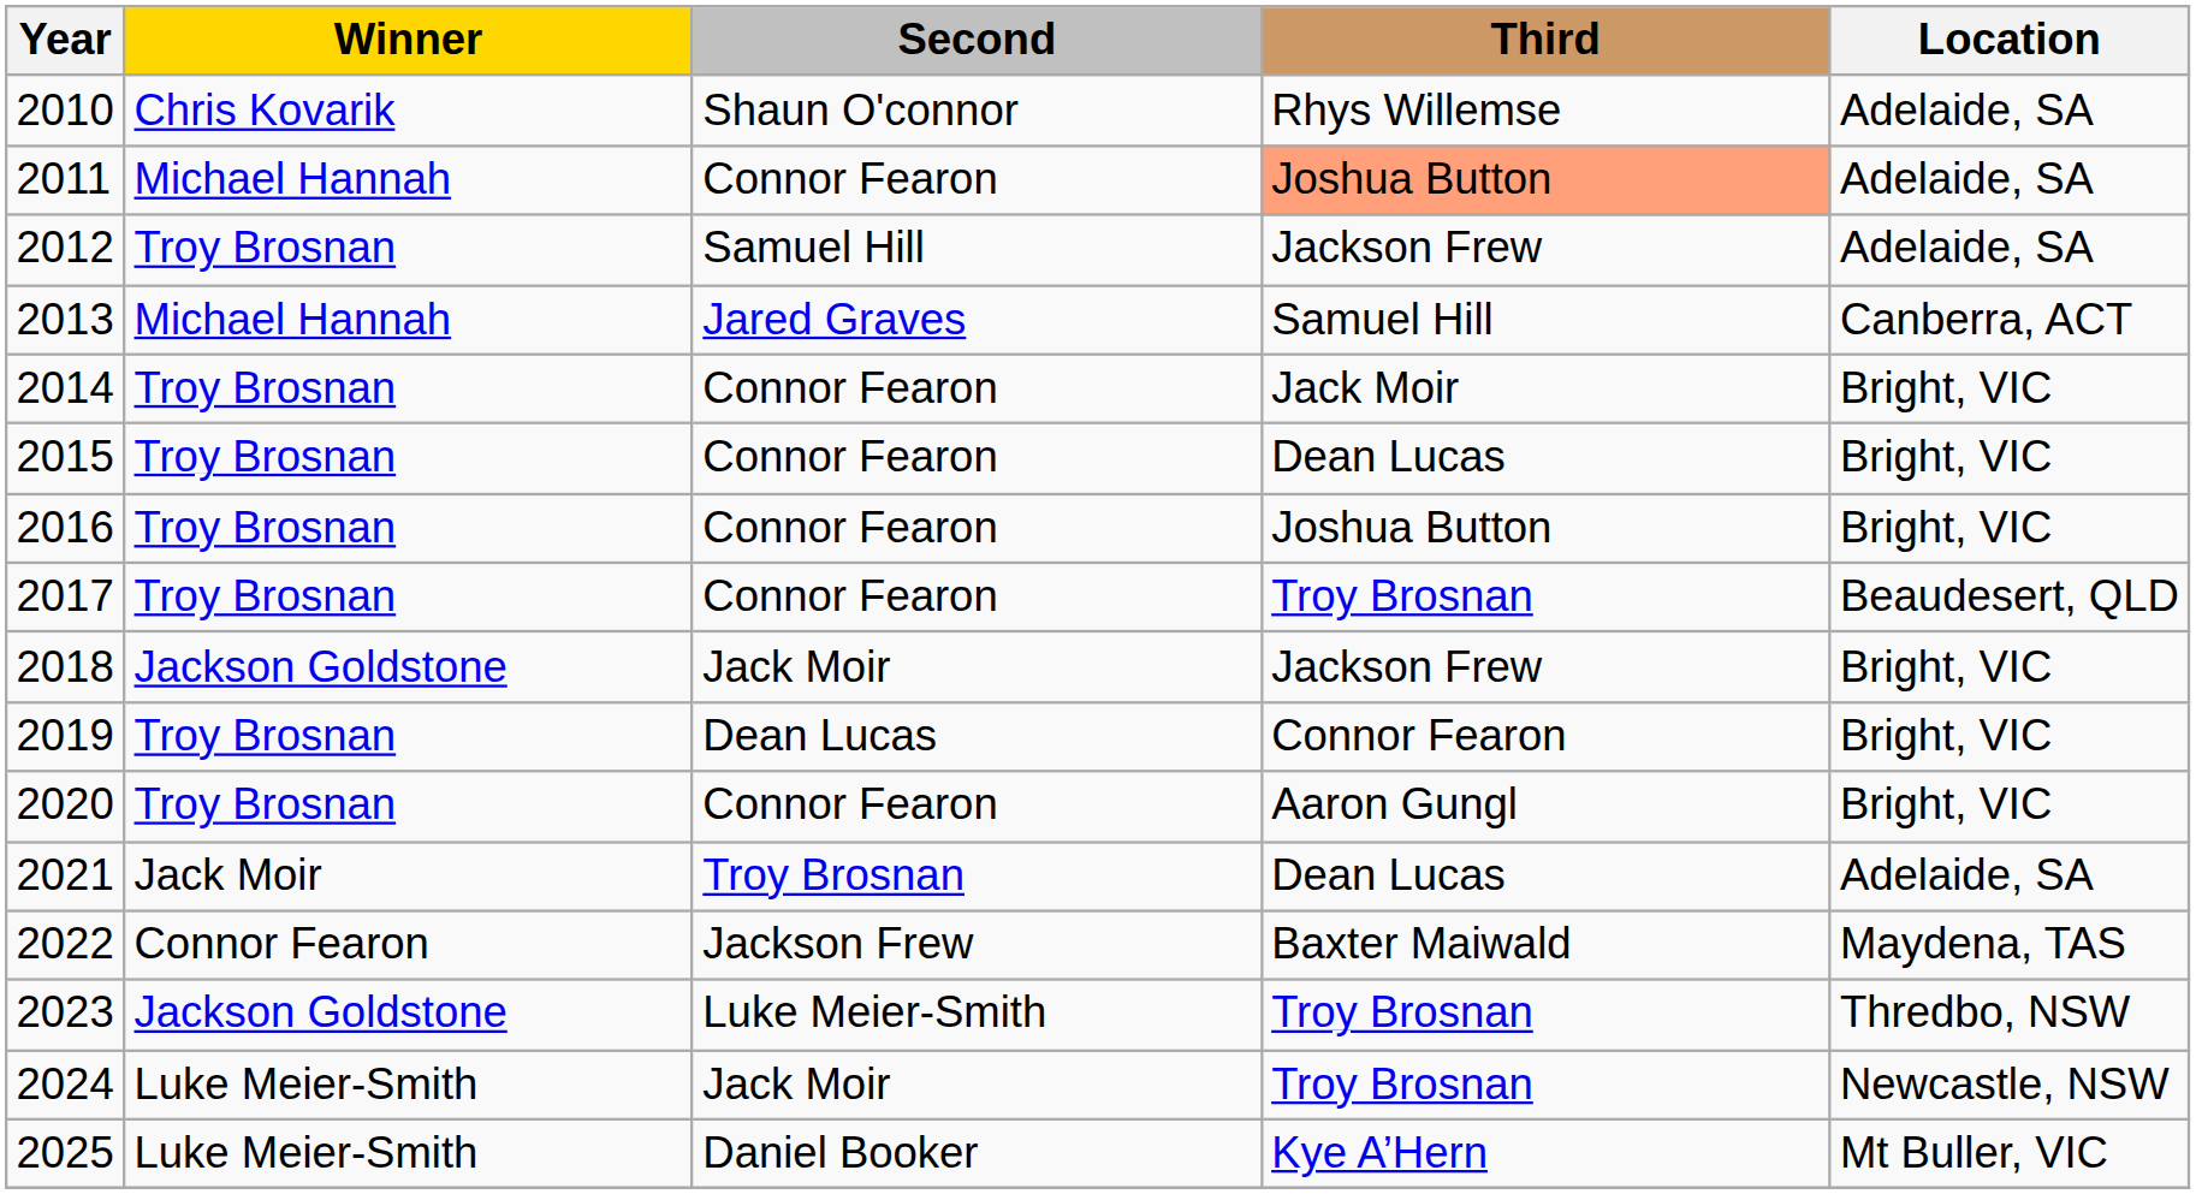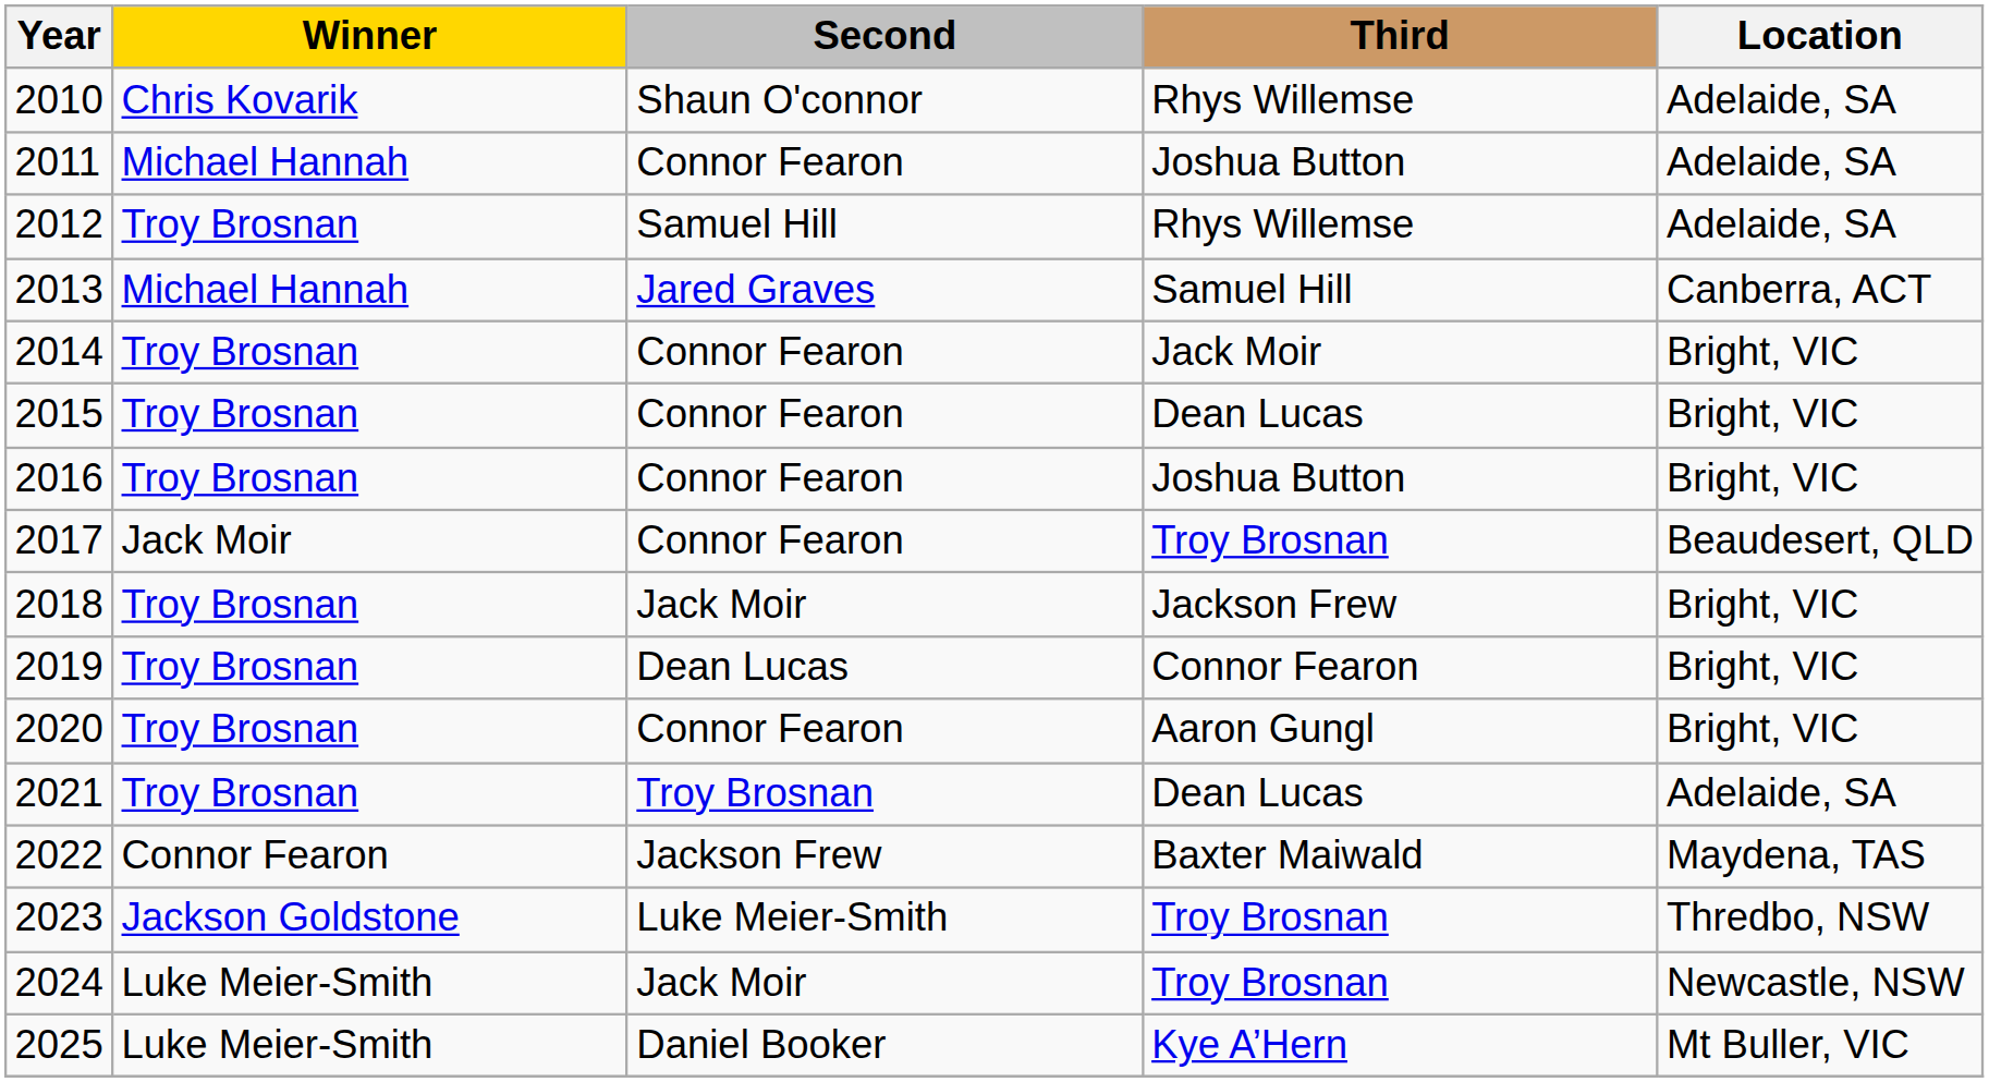2011 | Third: lightsalmon background -> no background
2012 | Third: Jackson Frew -> Rhys Willemse
2017 | Winner: Troy Brosnan -> Jack Moir
2018 | Winner: Jackson Goldstone -> Troy Brosnan
2021 | Winner: Jack Moir -> Troy Brosnan
